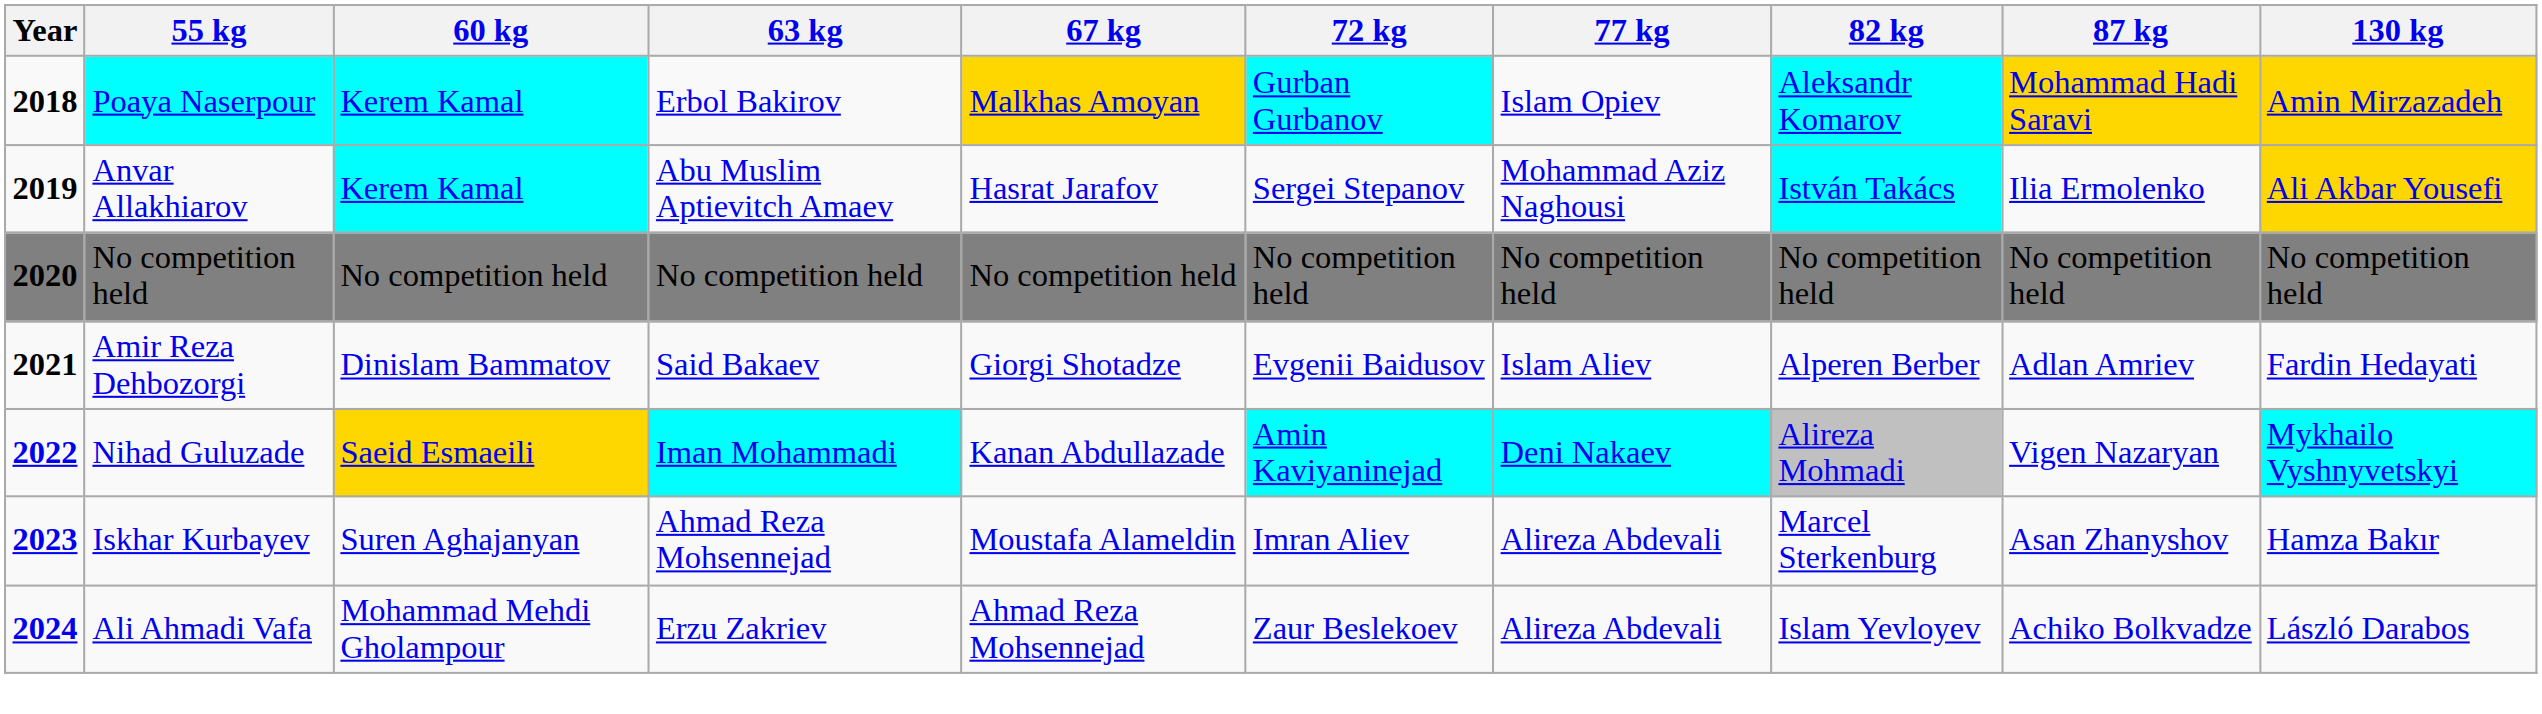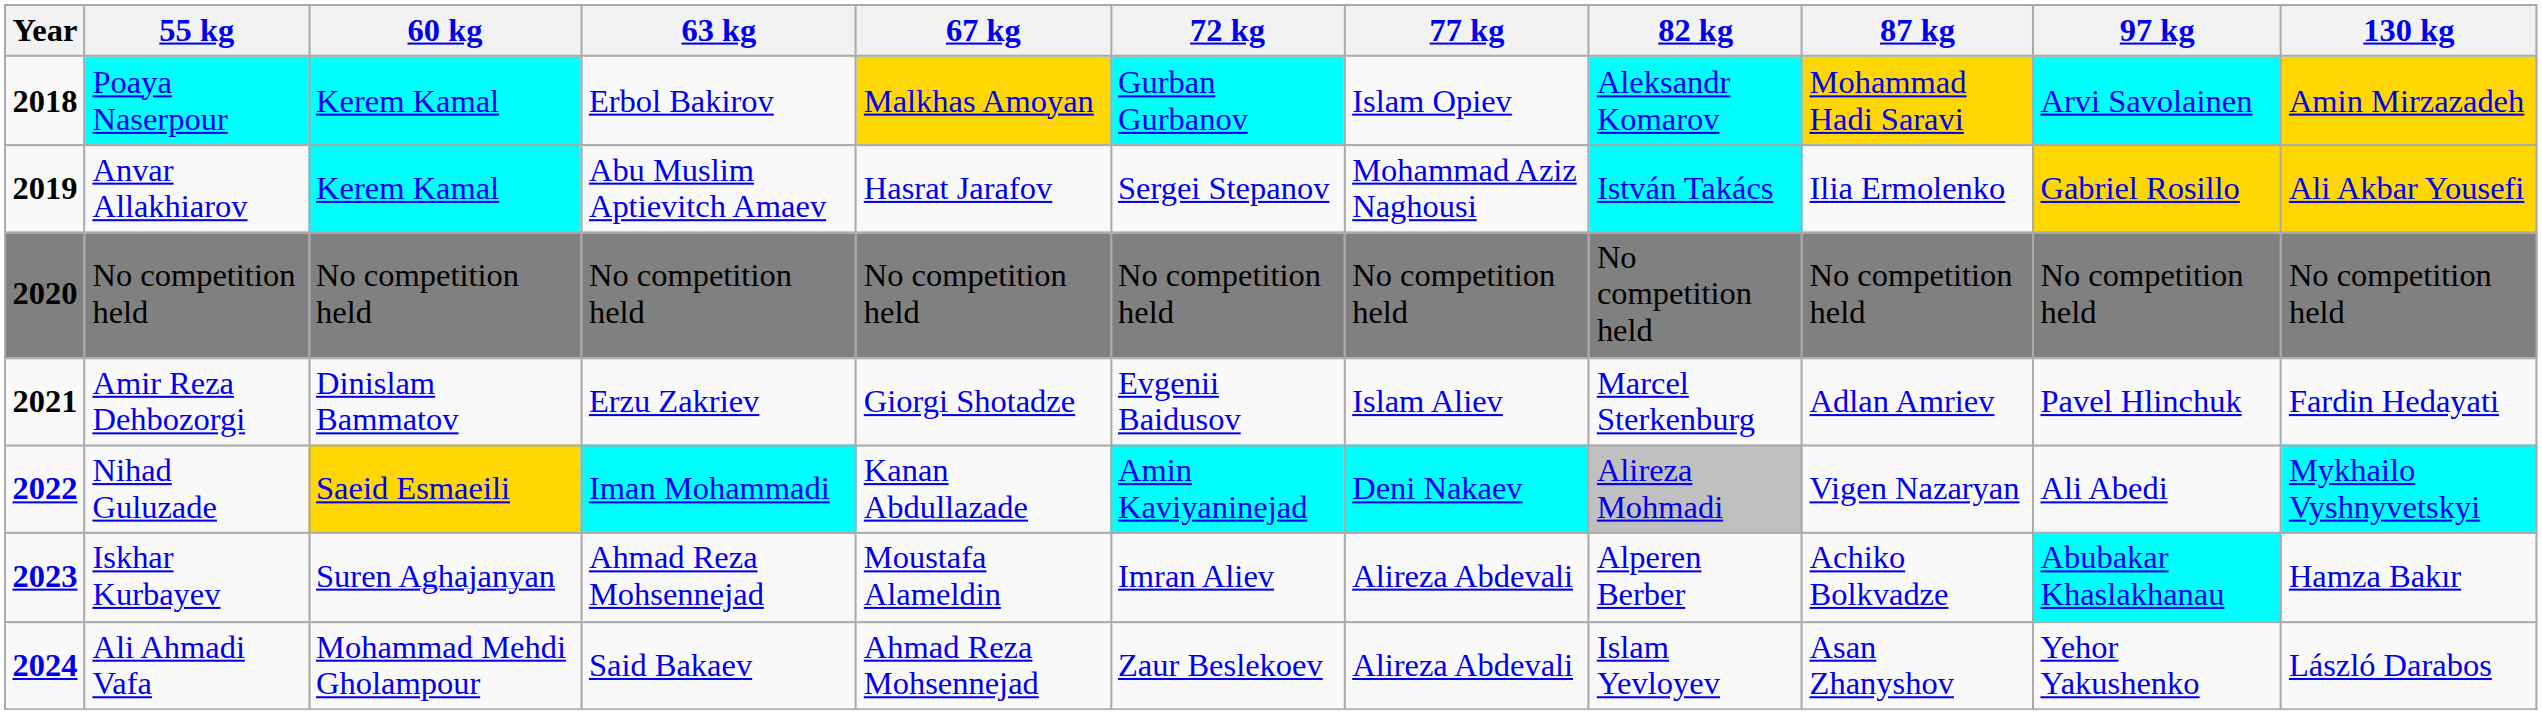+ column: 97 kg | Arvi Savolainen | Gabriel Rosillo | No competition held | Pavel Hlinchuk | Ali Abedi | Abubakar Khaslakhanau | Yehor Yakushenko
Amir Reza Dehbozorgi | 63 kg: Said Bakaev -> Erzu Zakriev
Amir Reza Dehbozorgi | 82 kg: Alperen Berber -> Marcel Sterkenburg
Iskhar Kurbayev | 82 kg: Marcel Sterkenburg -> Alperen Berber
Iskhar Kurbayev | 87 kg: Asan Zhanyshov -> Achiko Bolkvadze
Ali Ahmadi Vafa | 63 kg: Erzu Zakriev -> Said Bakaev
Ali Ahmadi Vafa | 87 kg: Achiko Bolkvadze -> Asan Zhanyshov
